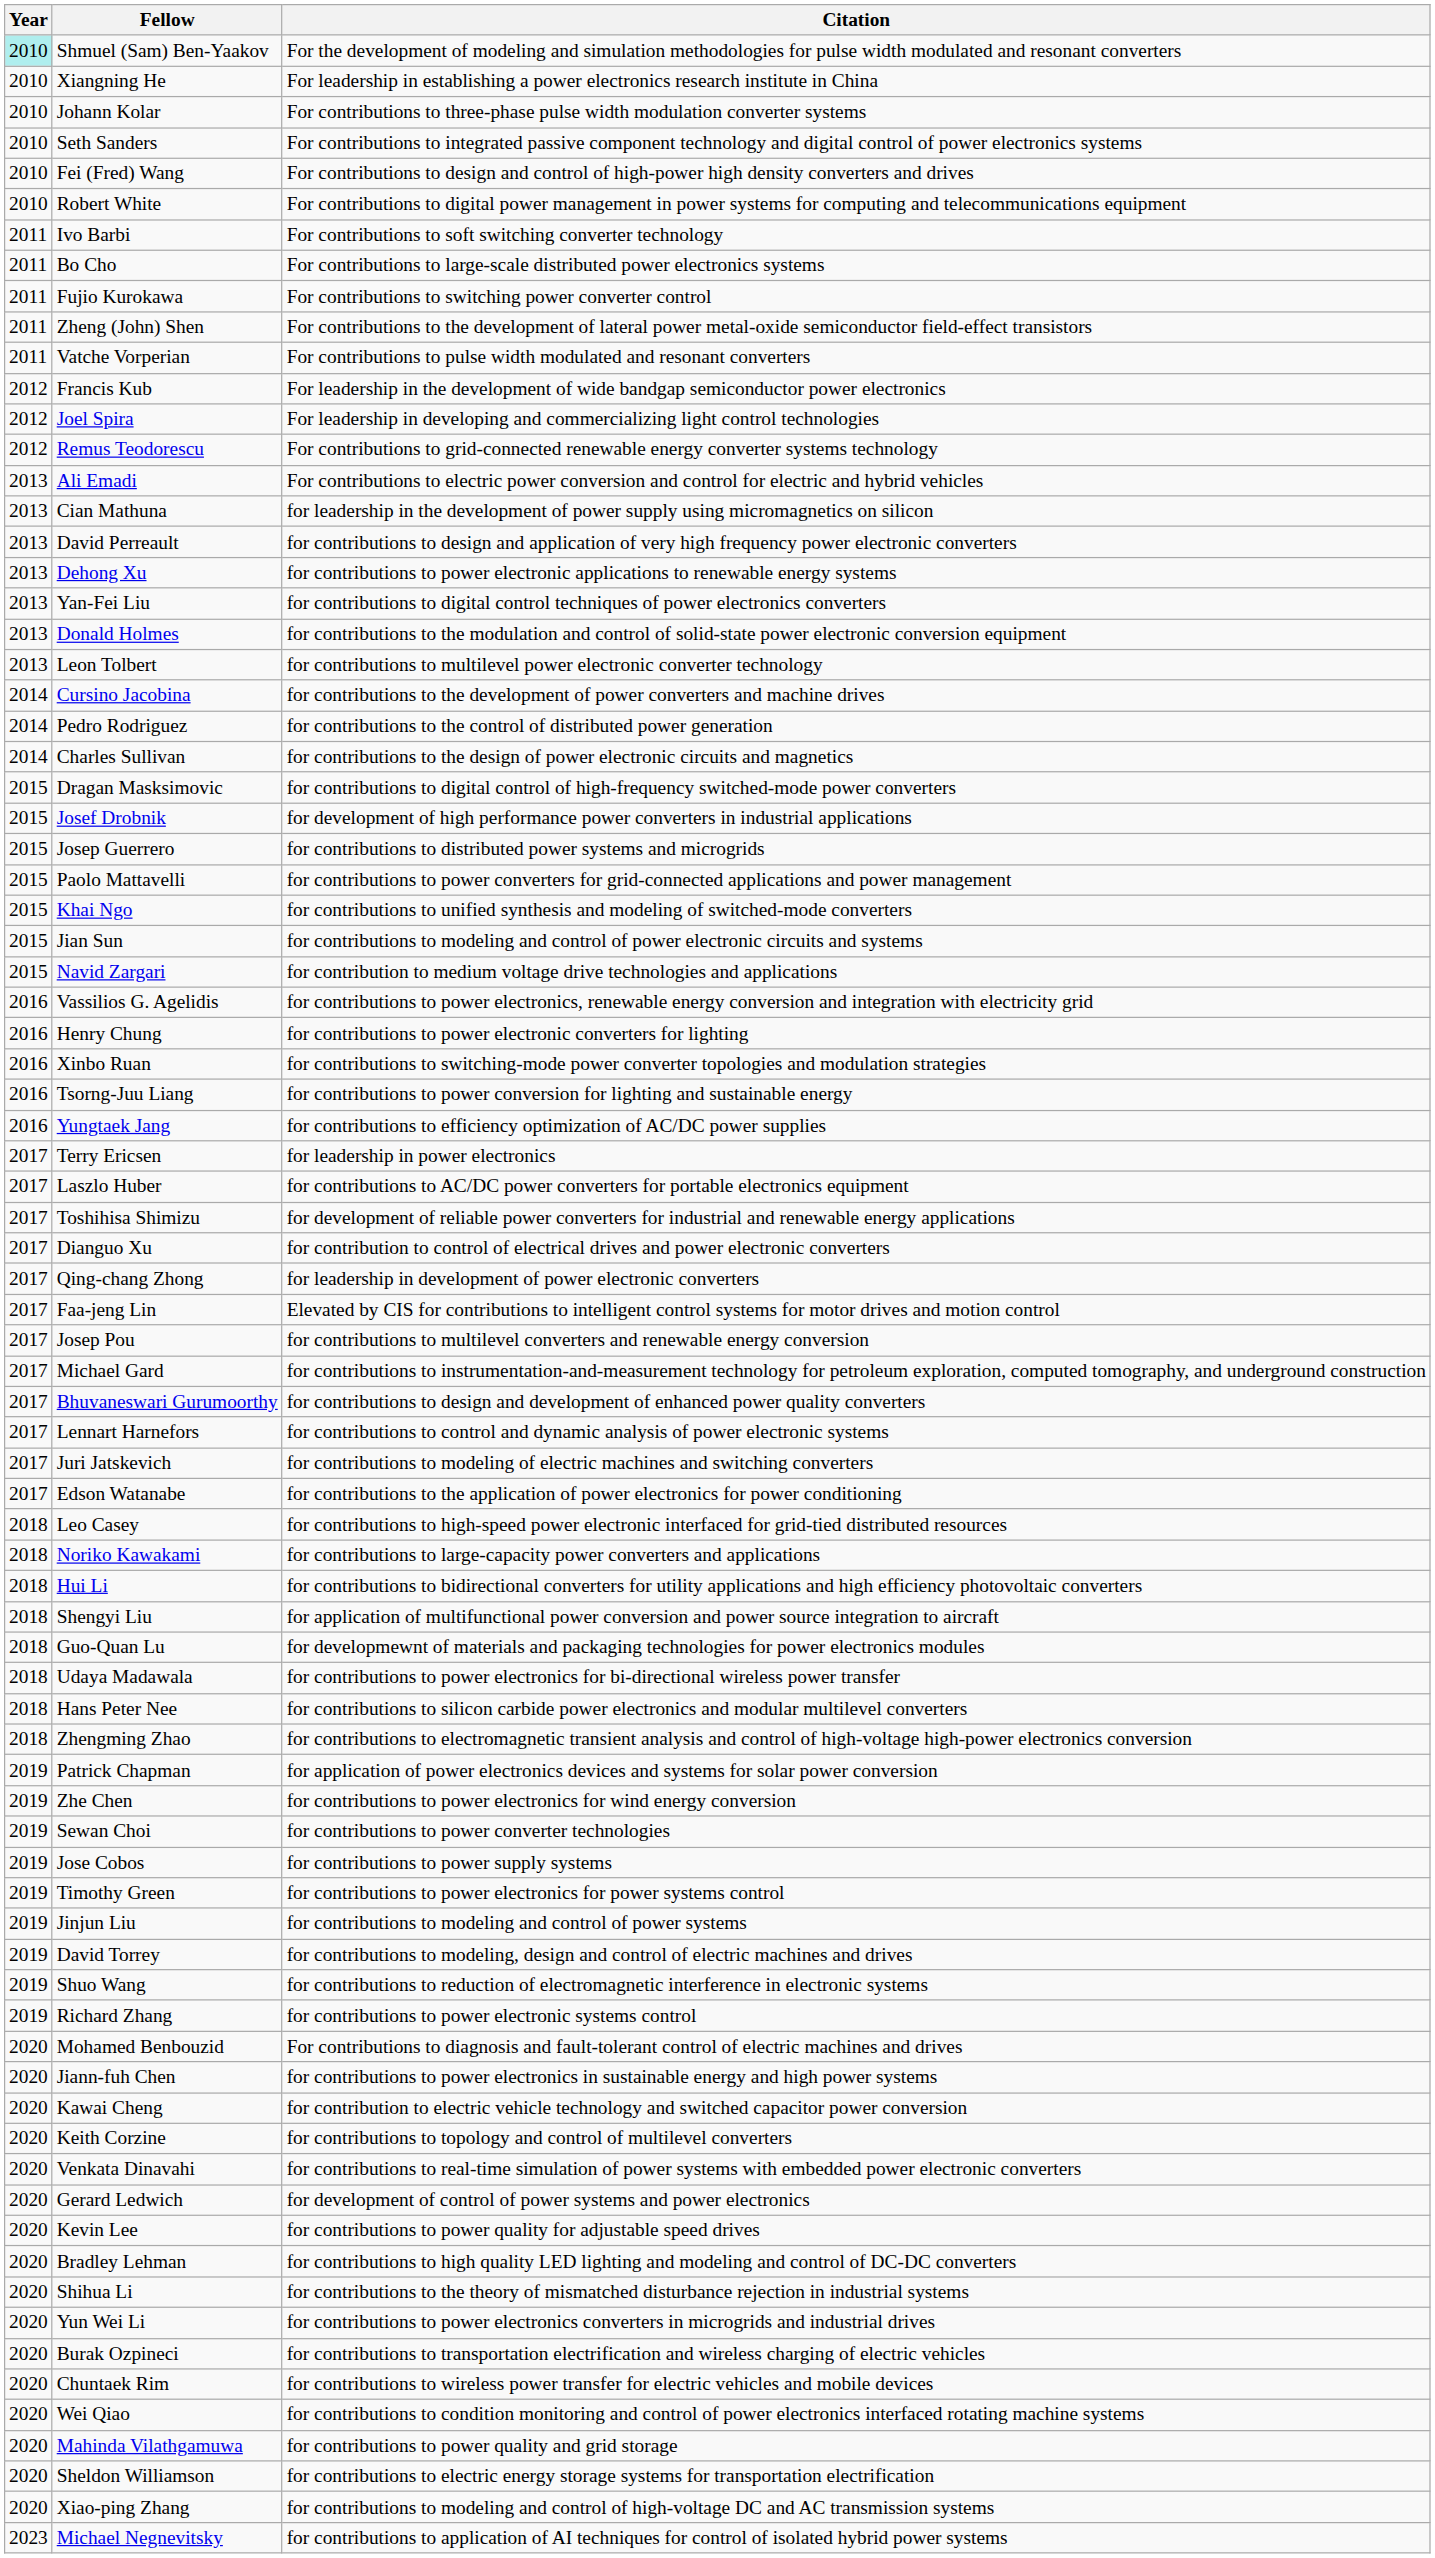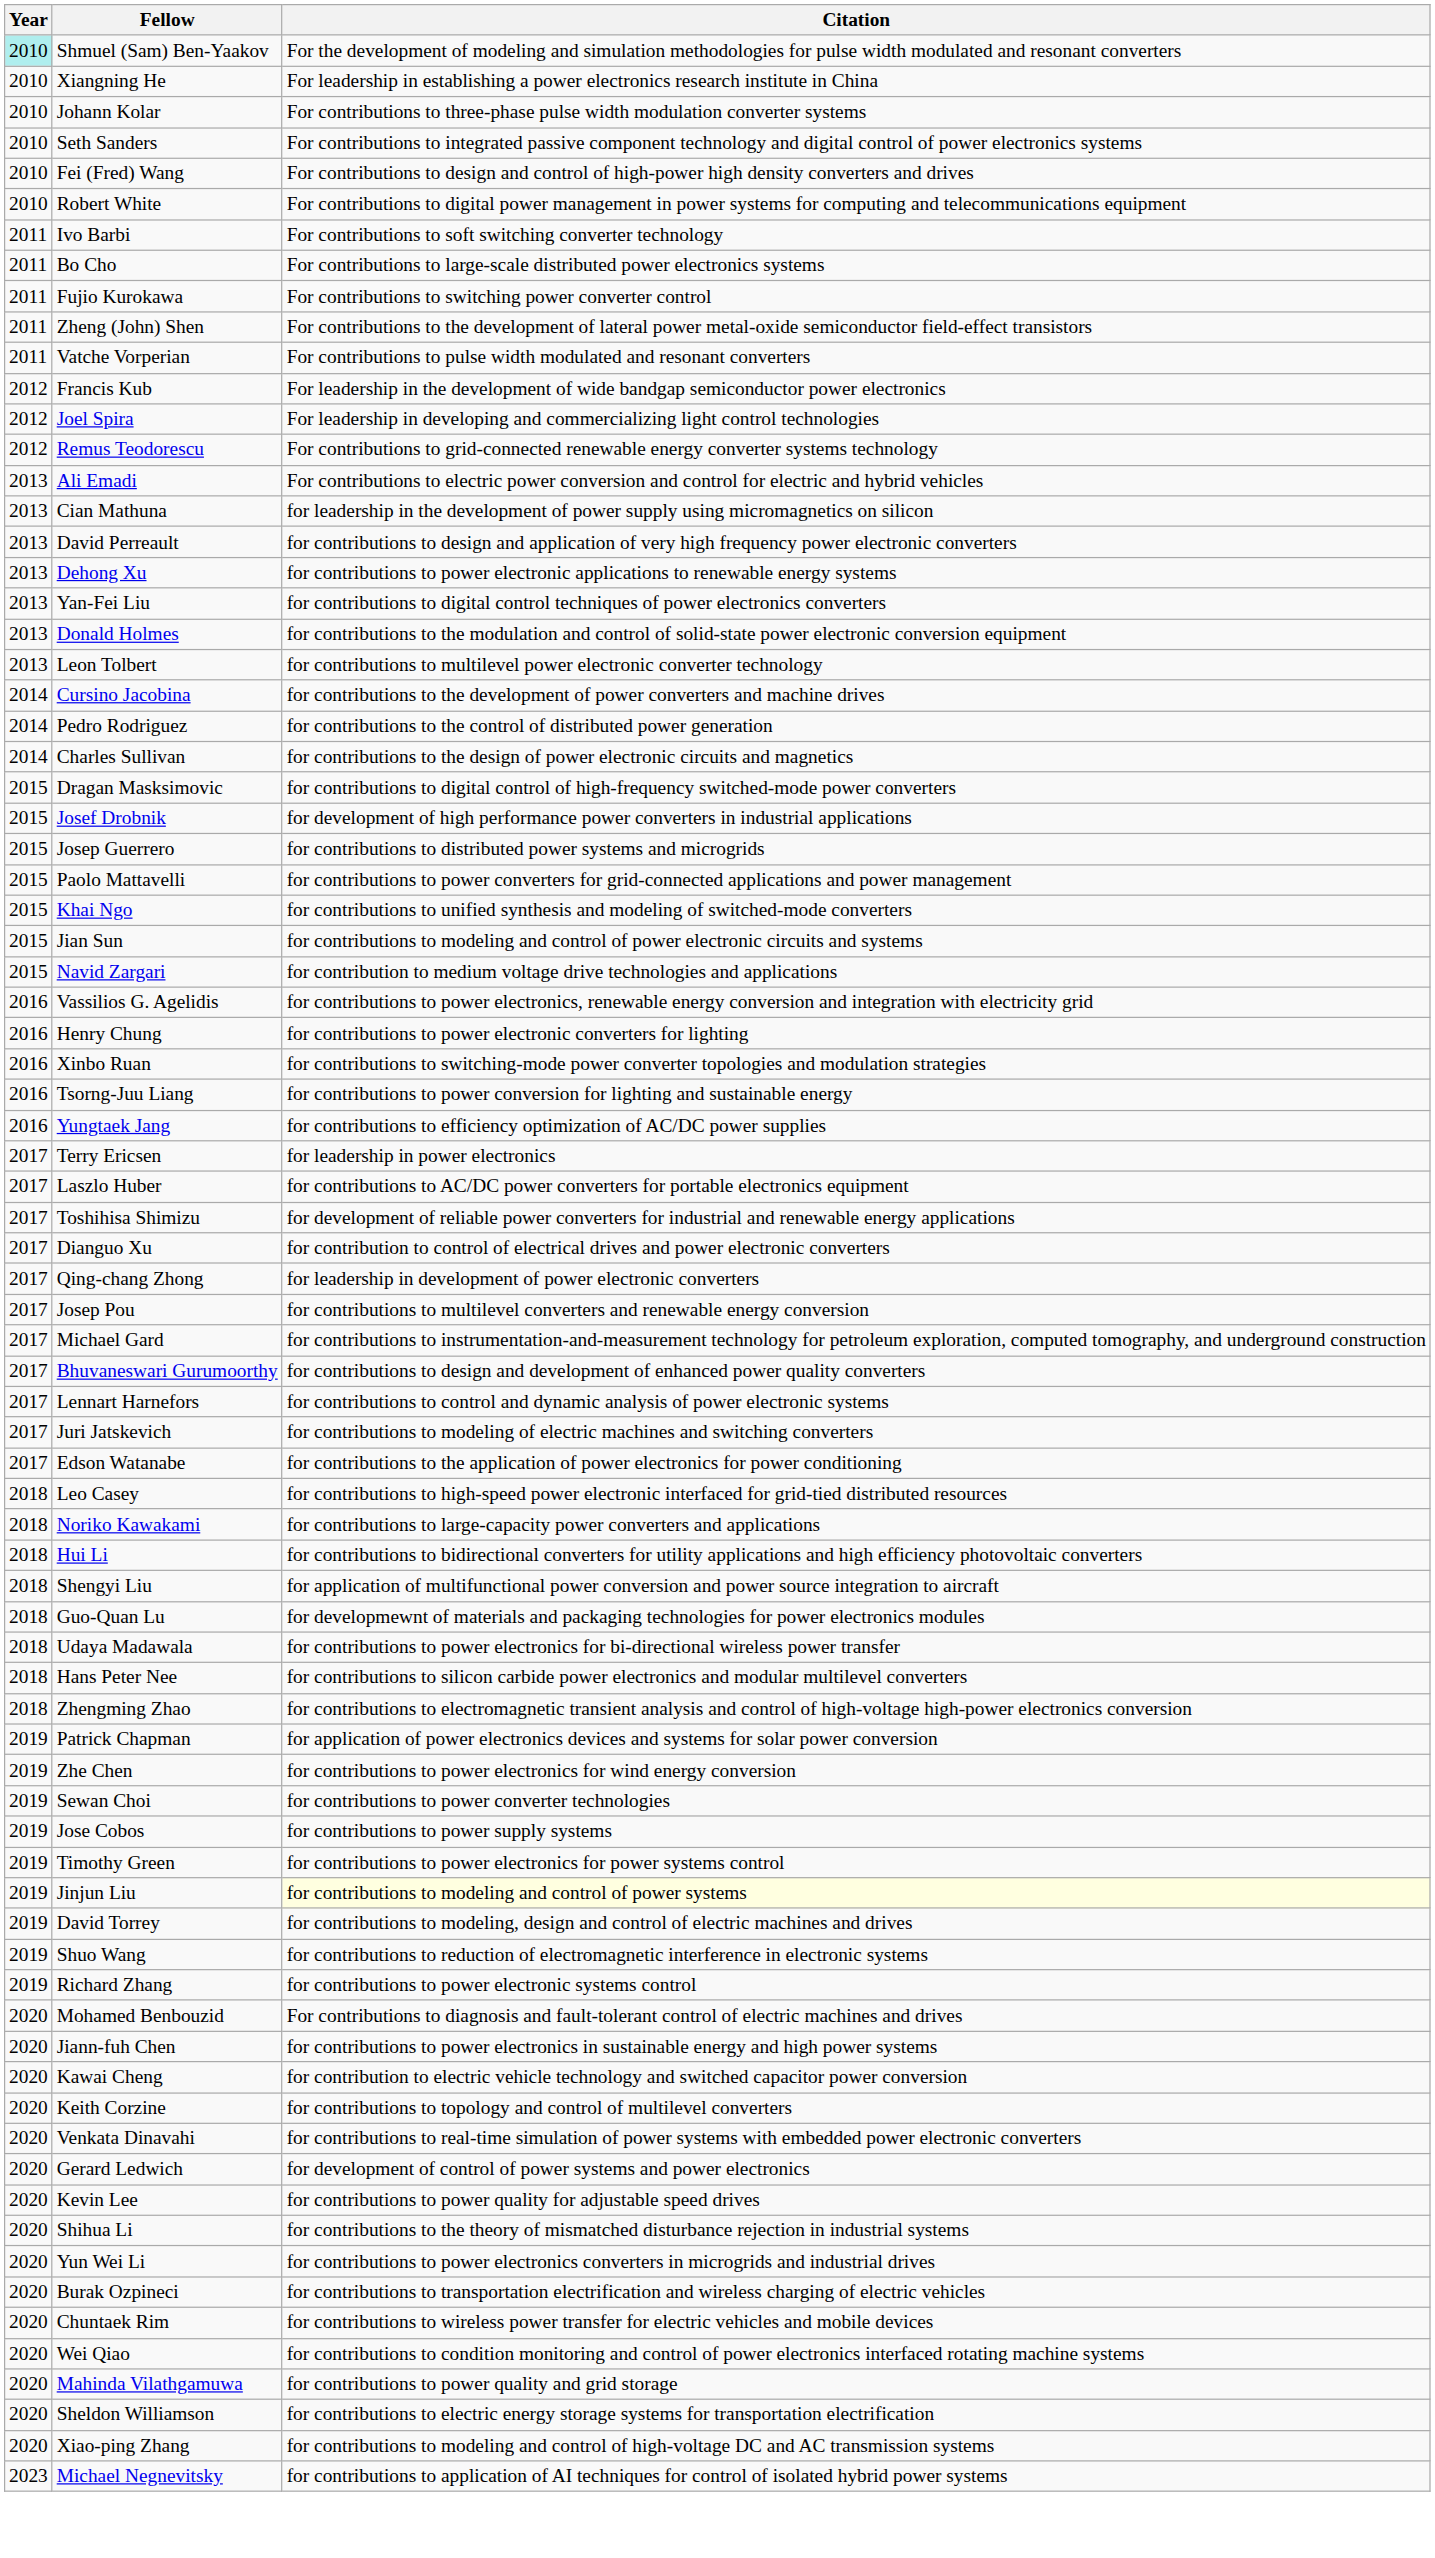- row: 2017 | Faa-jeng Lin | Elevated by CIS for contributions to intelligent control systems for motor drives and motion control
Jinjun Liu | Citation: no background -> lightyellow background
- row: 2020 | Bradley Lehman | for contributions to high quality LED lighting and modeling and control of DC-DC converters
